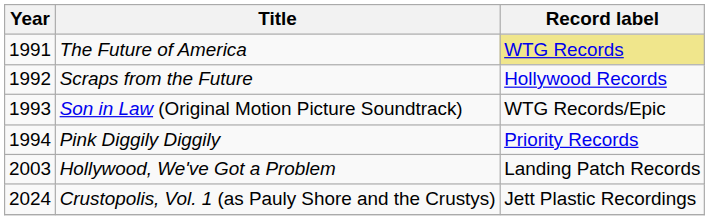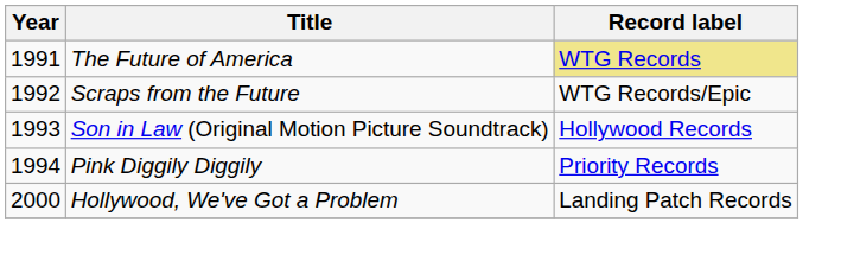Scraps from the Future | Record label: Hollywood Records -> WTG Records/Epic
Son in Law (Original Motion Picture Soundtrack) | Record label: WTG Records/Epic -> Hollywood Records
Hollywood, We've Got a Problem | Year: 2003 -> 2000
- row: 2024 | Crustopolis, Vol. 1 (as Pauly Shore and the Crustys) | Jett Plastic Recordings
